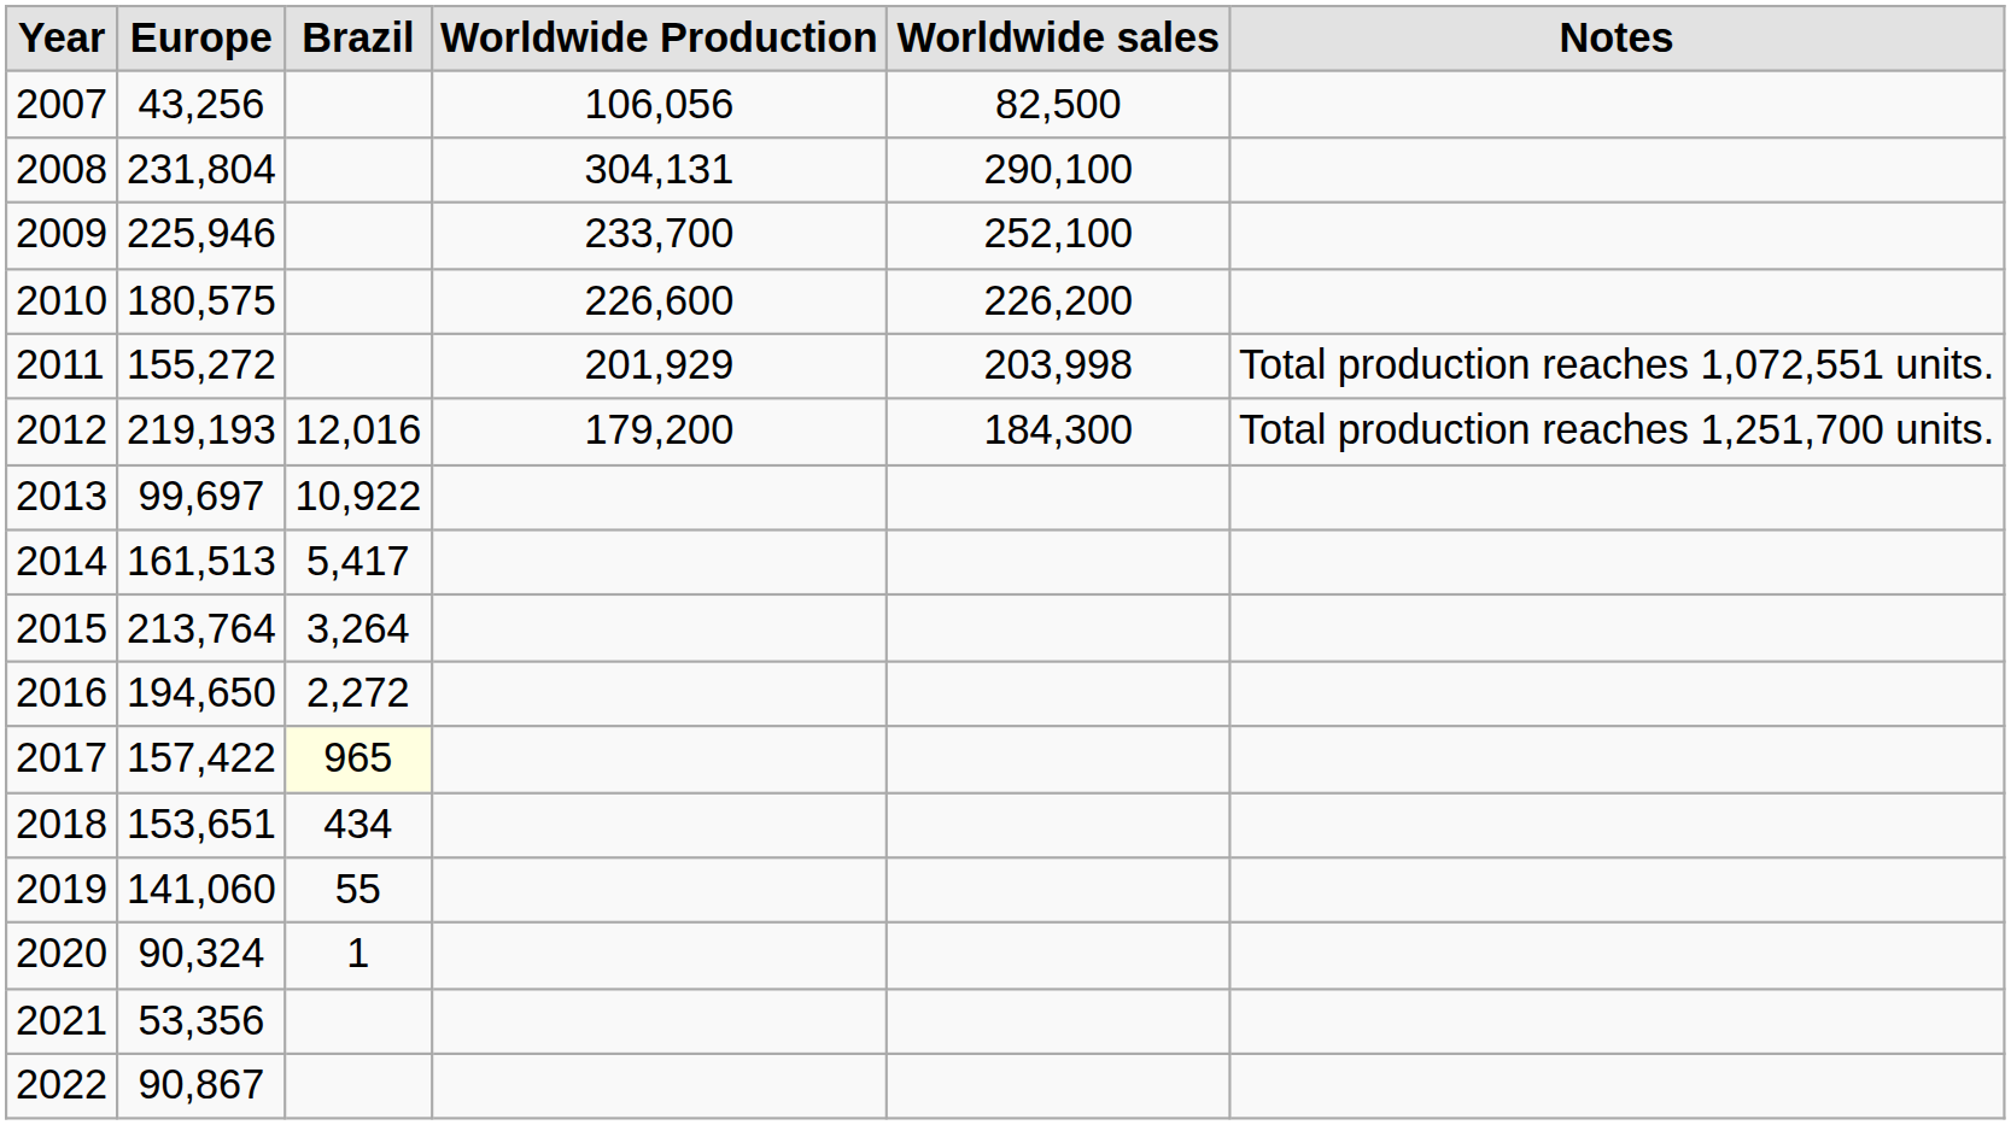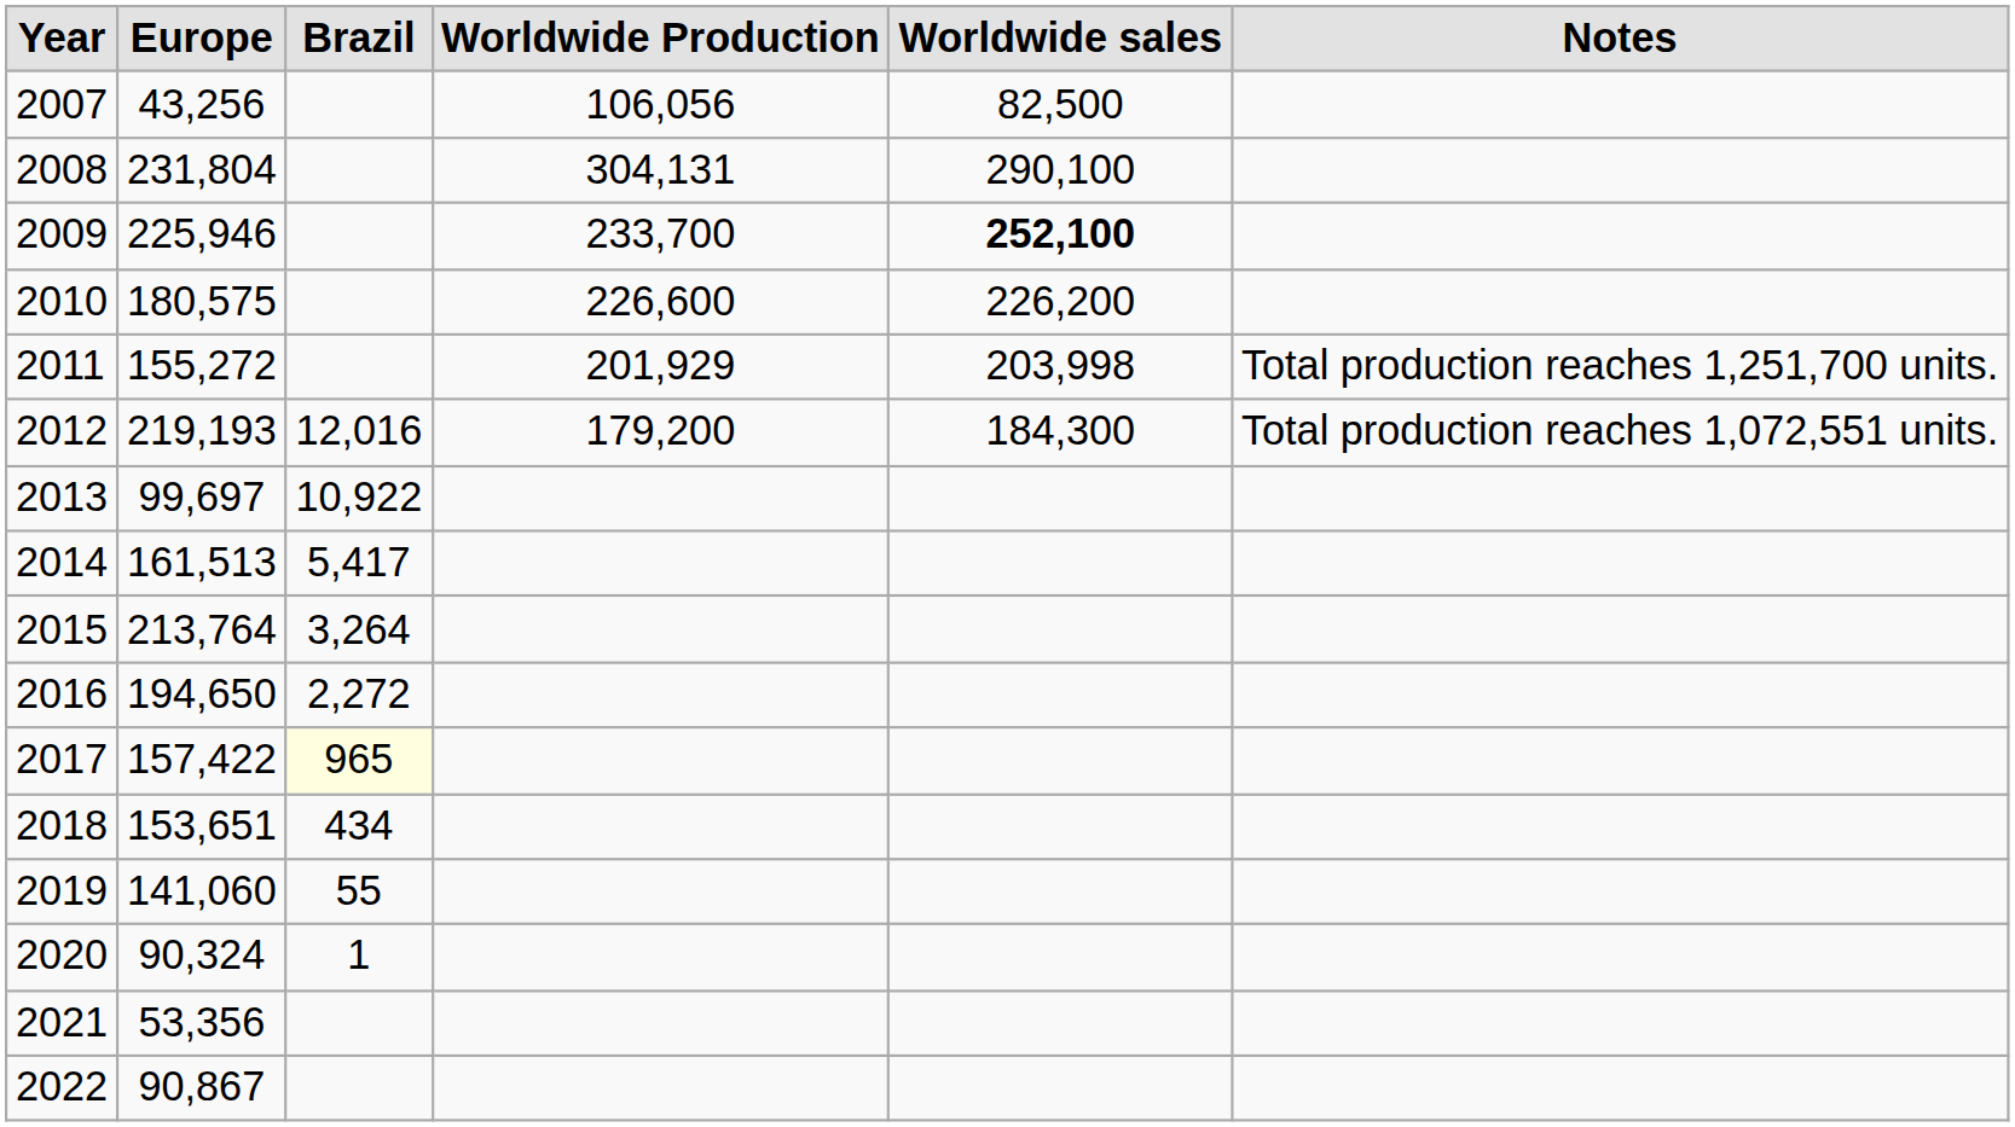2009 | Worldwide sales: normal -> bold
2011 | Notes: Total production reaches 1,072,551 units. -> Total production reaches 1,251,700 units.
2012 | Notes: Total production reaches 1,251,700 units. -> Total production reaches 1,072,551 units.
